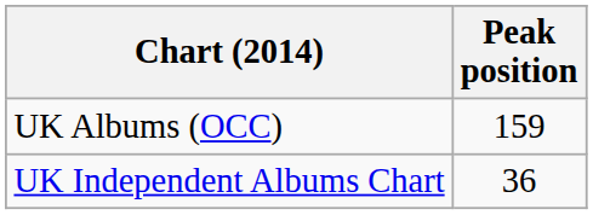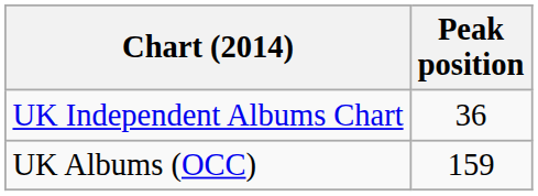rows swapped: UK Albums (OCC) <-> UK Independent Albums Chart
